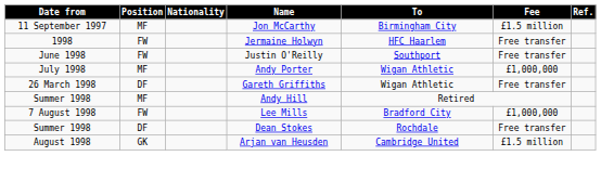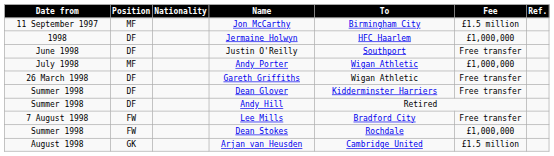Jermaine Holwyn | Position: FW -> DF
Jermaine Holwyn | Fee: Free transfer -> £1,000,000
Justin O'Reilly | Position: FW -> DF
+ row: Summer 1998 | DF | Dean Glover | Kidderminster Harriers | Free transfer
Andy Hill | Position: MF -> DF
Lee Mills | Fee: £1,000,000 -> Free transfer
Dean Stokes | Position: DF -> FW
Dean Stokes | Fee: Free transfer -> £1,000,000
